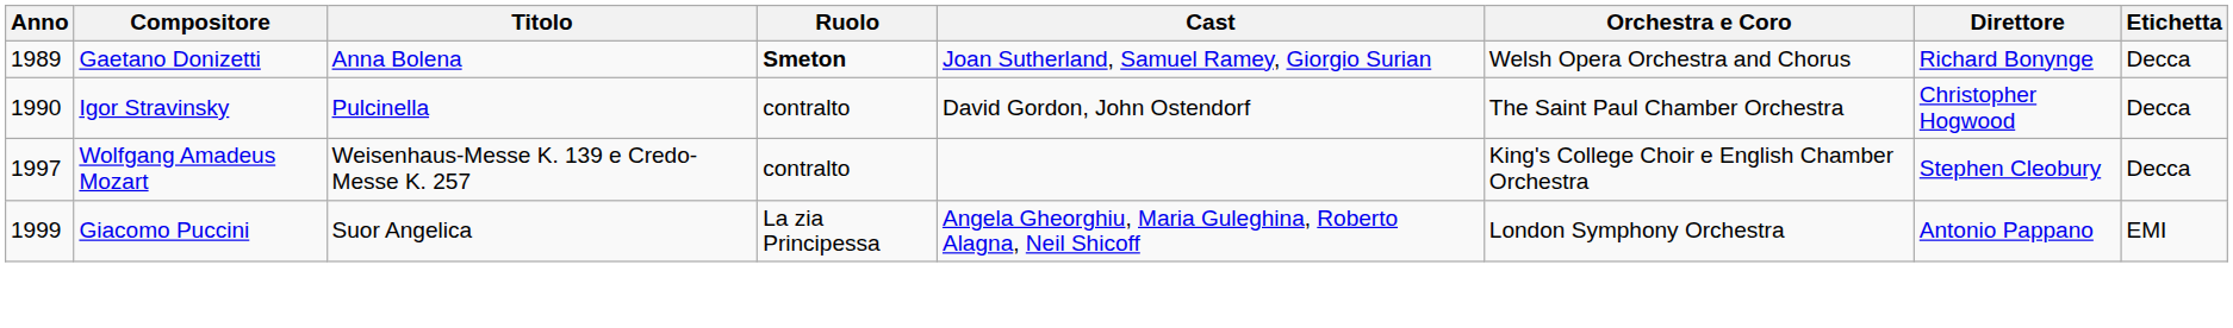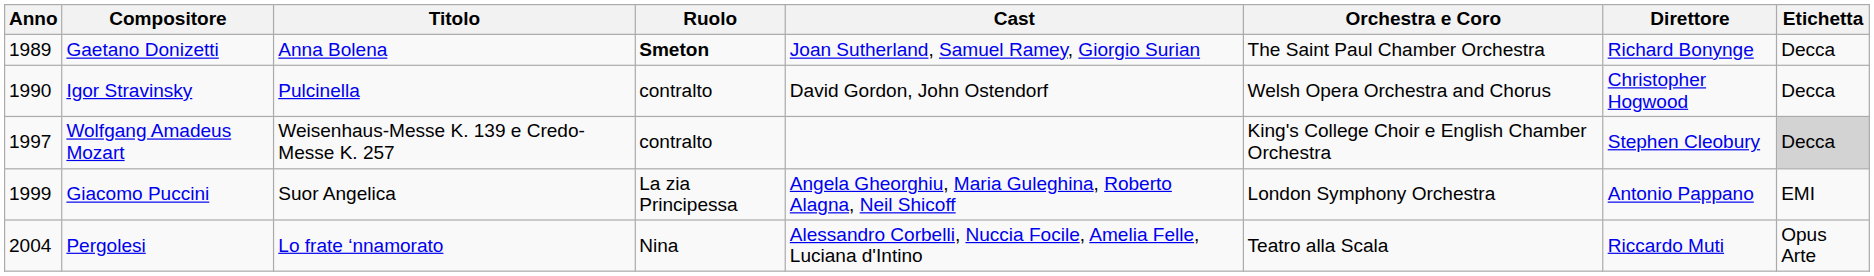Gaetano Donizetti | Orchestra e Coro: Welsh Opera Orchestra and Chorus -> The Saint Paul Chamber Orchestra
Igor Stravinsky | Orchestra e Coro: The Saint Paul Chamber Orchestra -> Welsh Opera Orchestra and Chorus
Wolfgang Amadeus Mozart | Etichetta: no background -> lightgrey background
+ row: 2004 | Pergolesi | Lo frate ‘nnamorato | Nina | Alessandro Corbelli, Nuccia Focile, Amelia Felle, Luciana d'Intino | Teatro alla Scala | Riccardo Muti | Opus Arte
